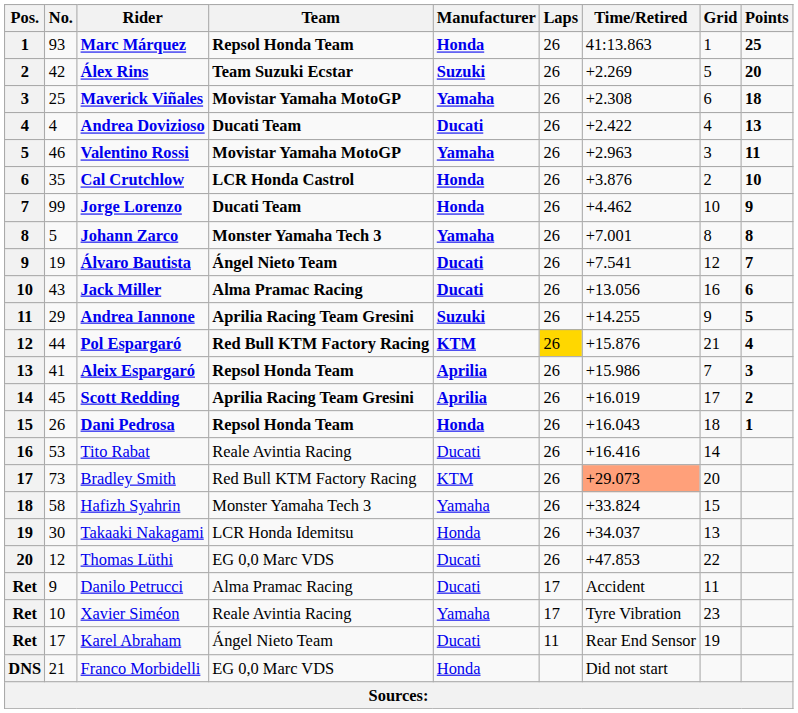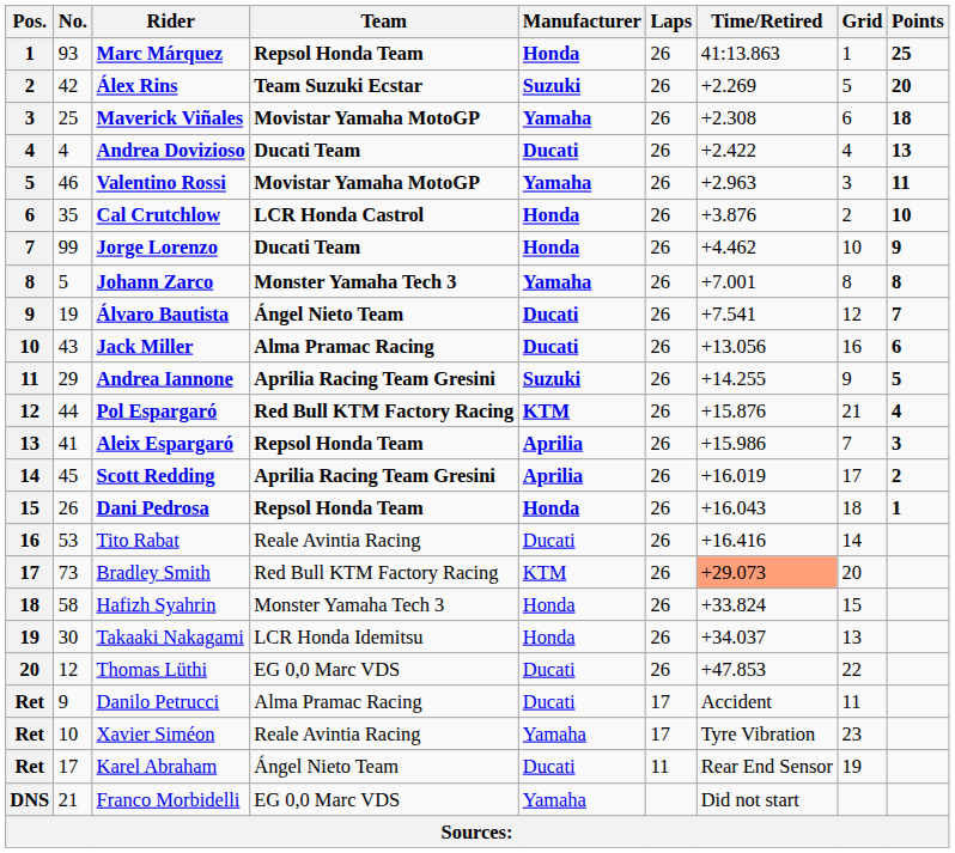Pol Espargaró | Laps: gold background -> no background
Hafizh Syahrin | Manufacturer: Yamaha -> Honda
Franco Morbidelli | Manufacturer: Honda -> Yamaha
